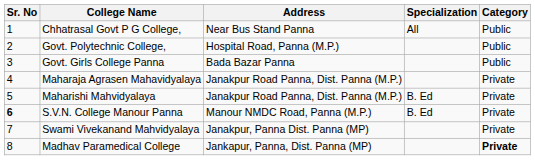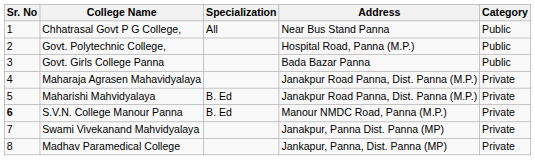columns swapped: Address <-> Specialization
Madhav Paramedical College | Category: bold -> normal
